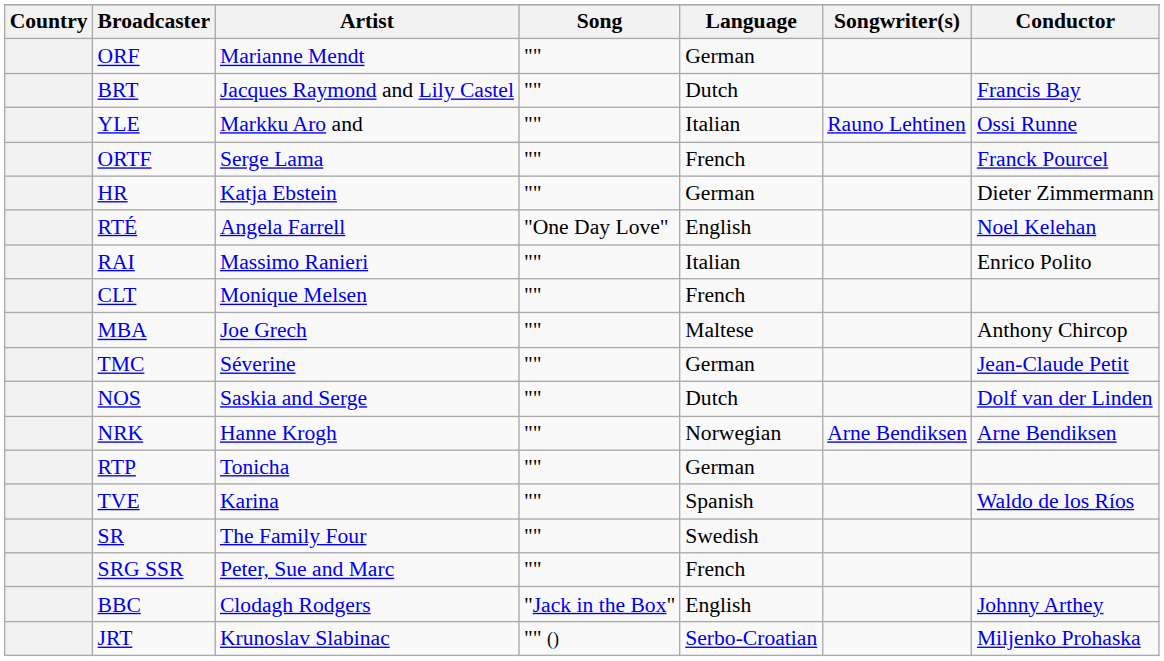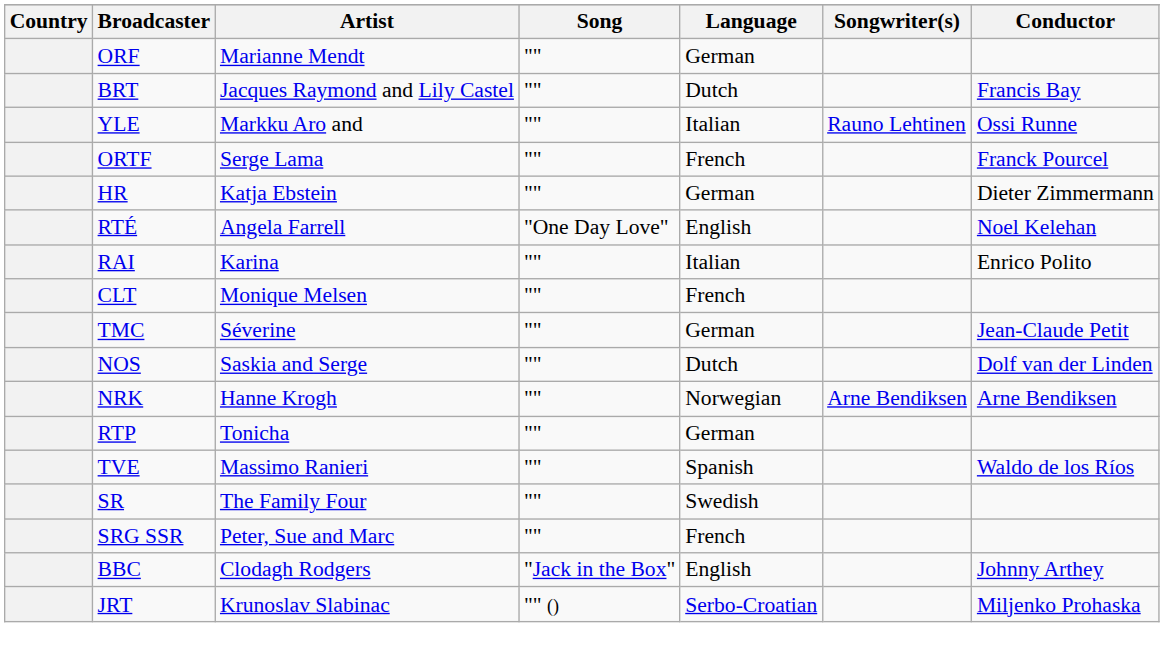RAI | Artist: Massimo Ranieri -> Karina
- row: MBA | Joe Grech | "" | Maltese | Anthony Chircop
TVE | Artist: Karina -> Massimo Ranieri
